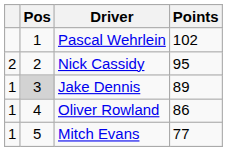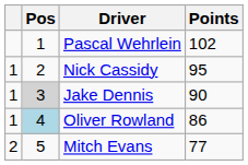Nick Cassidy | column 1: 2 -> 1
Jake Dennis | Points: 89 -> 90
Oliver Rowland | Pos: no background -> lightblue background
Mitch Evans | column 1: 1 -> 2
